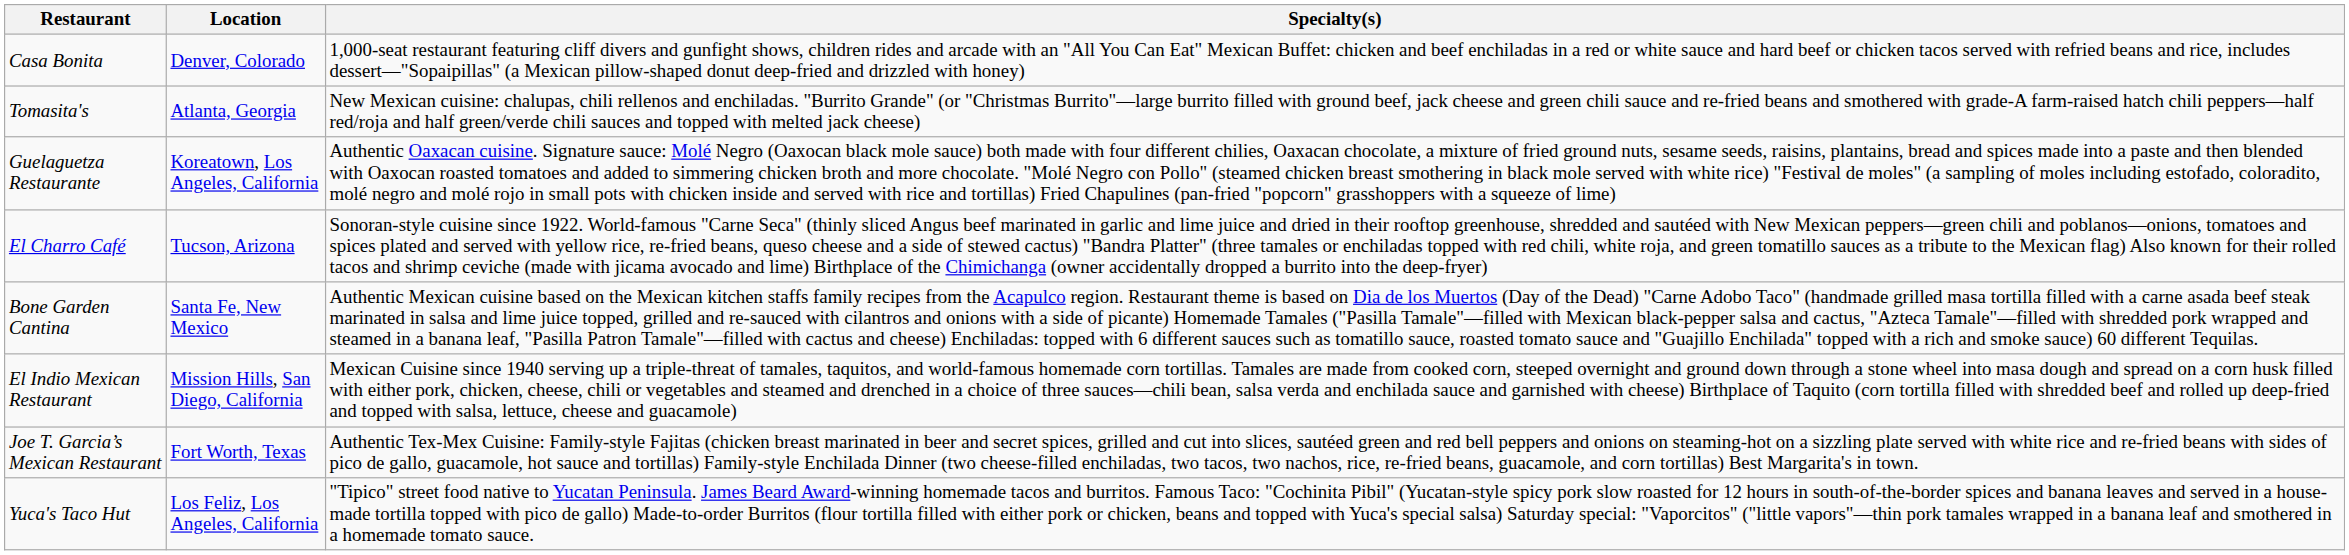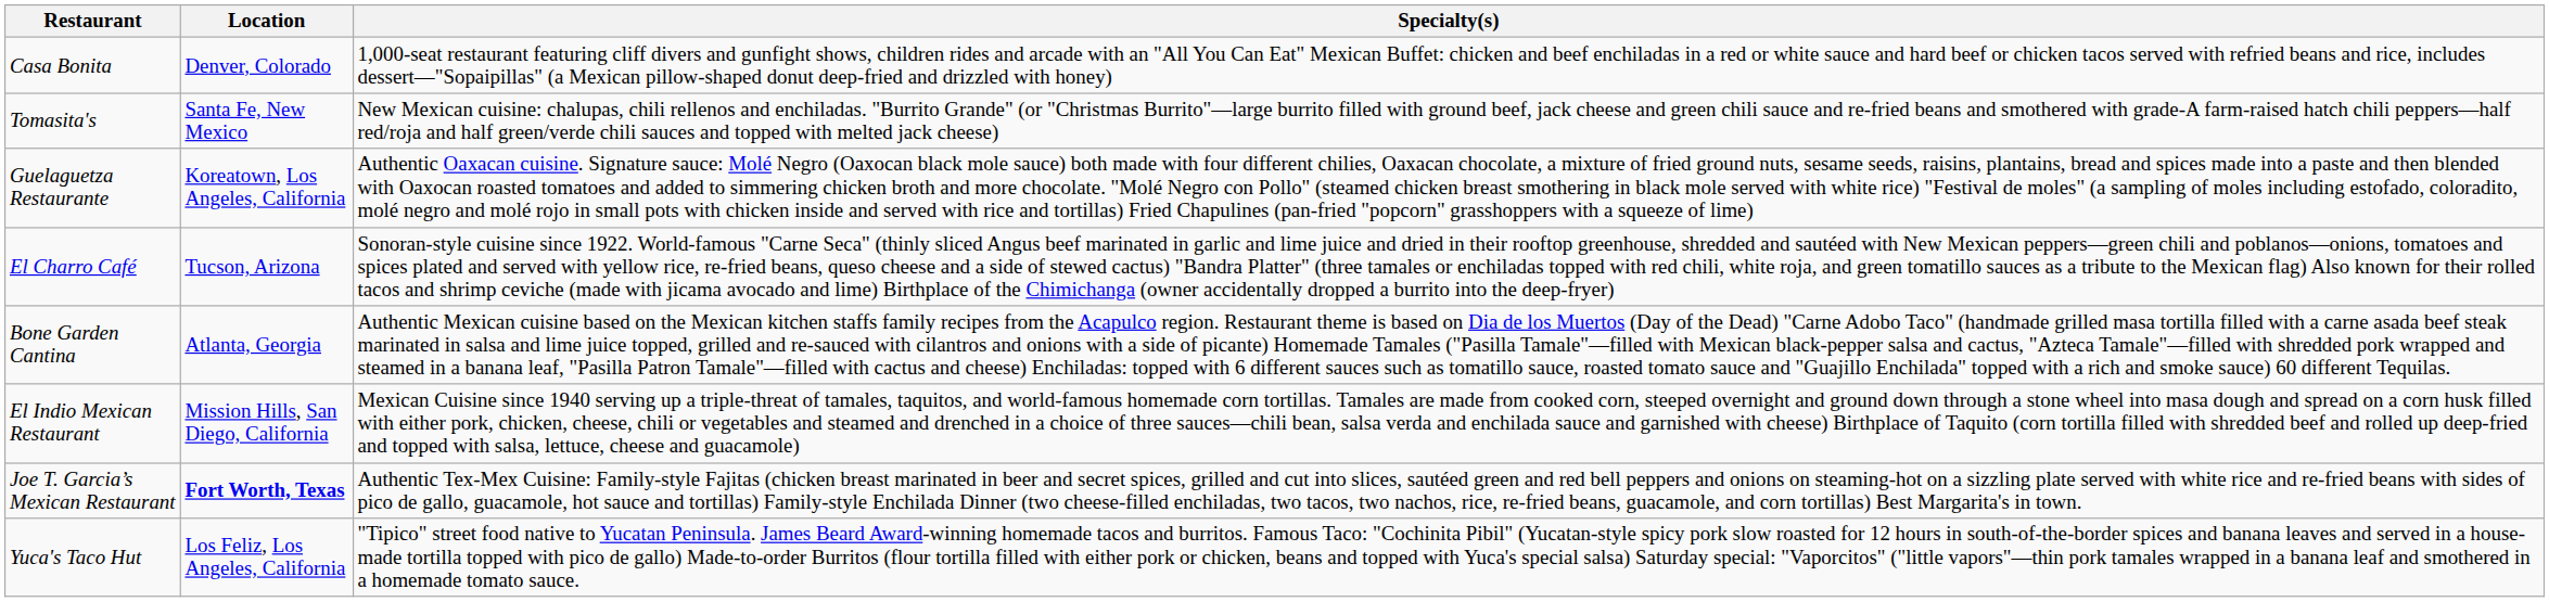Tomasita's | Location: Atlanta, Georgia -> Santa Fe, New Mexico
Bone Garden Cantina | Location: Santa Fe, New Mexico -> Atlanta, Georgia
Joe T. Garcia’s Mexican Restaurant | Location: normal -> bold
